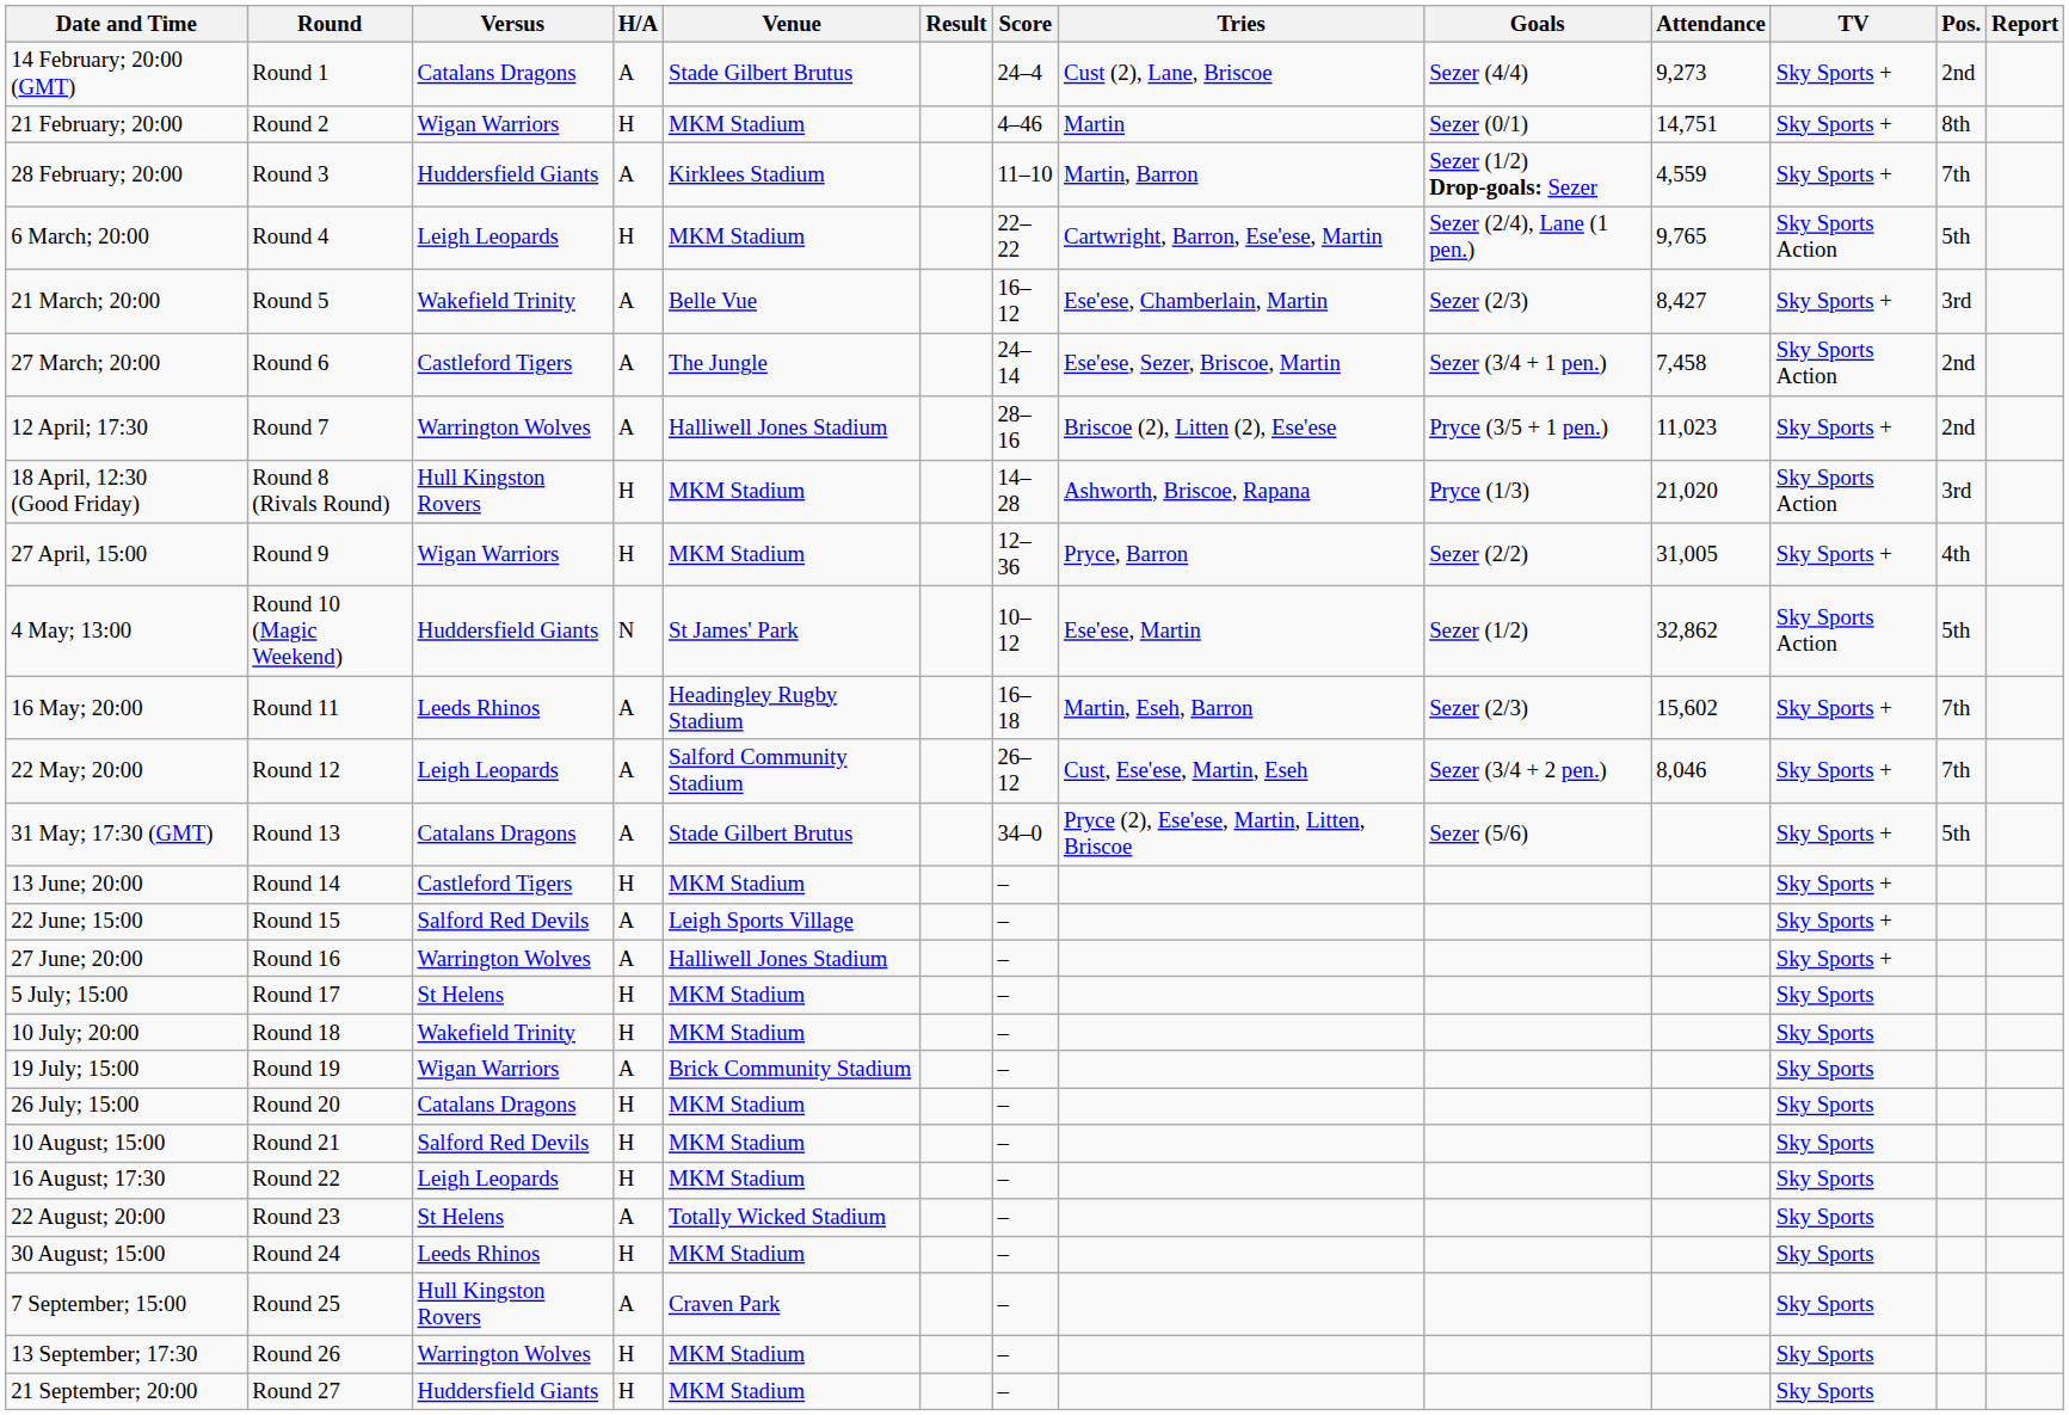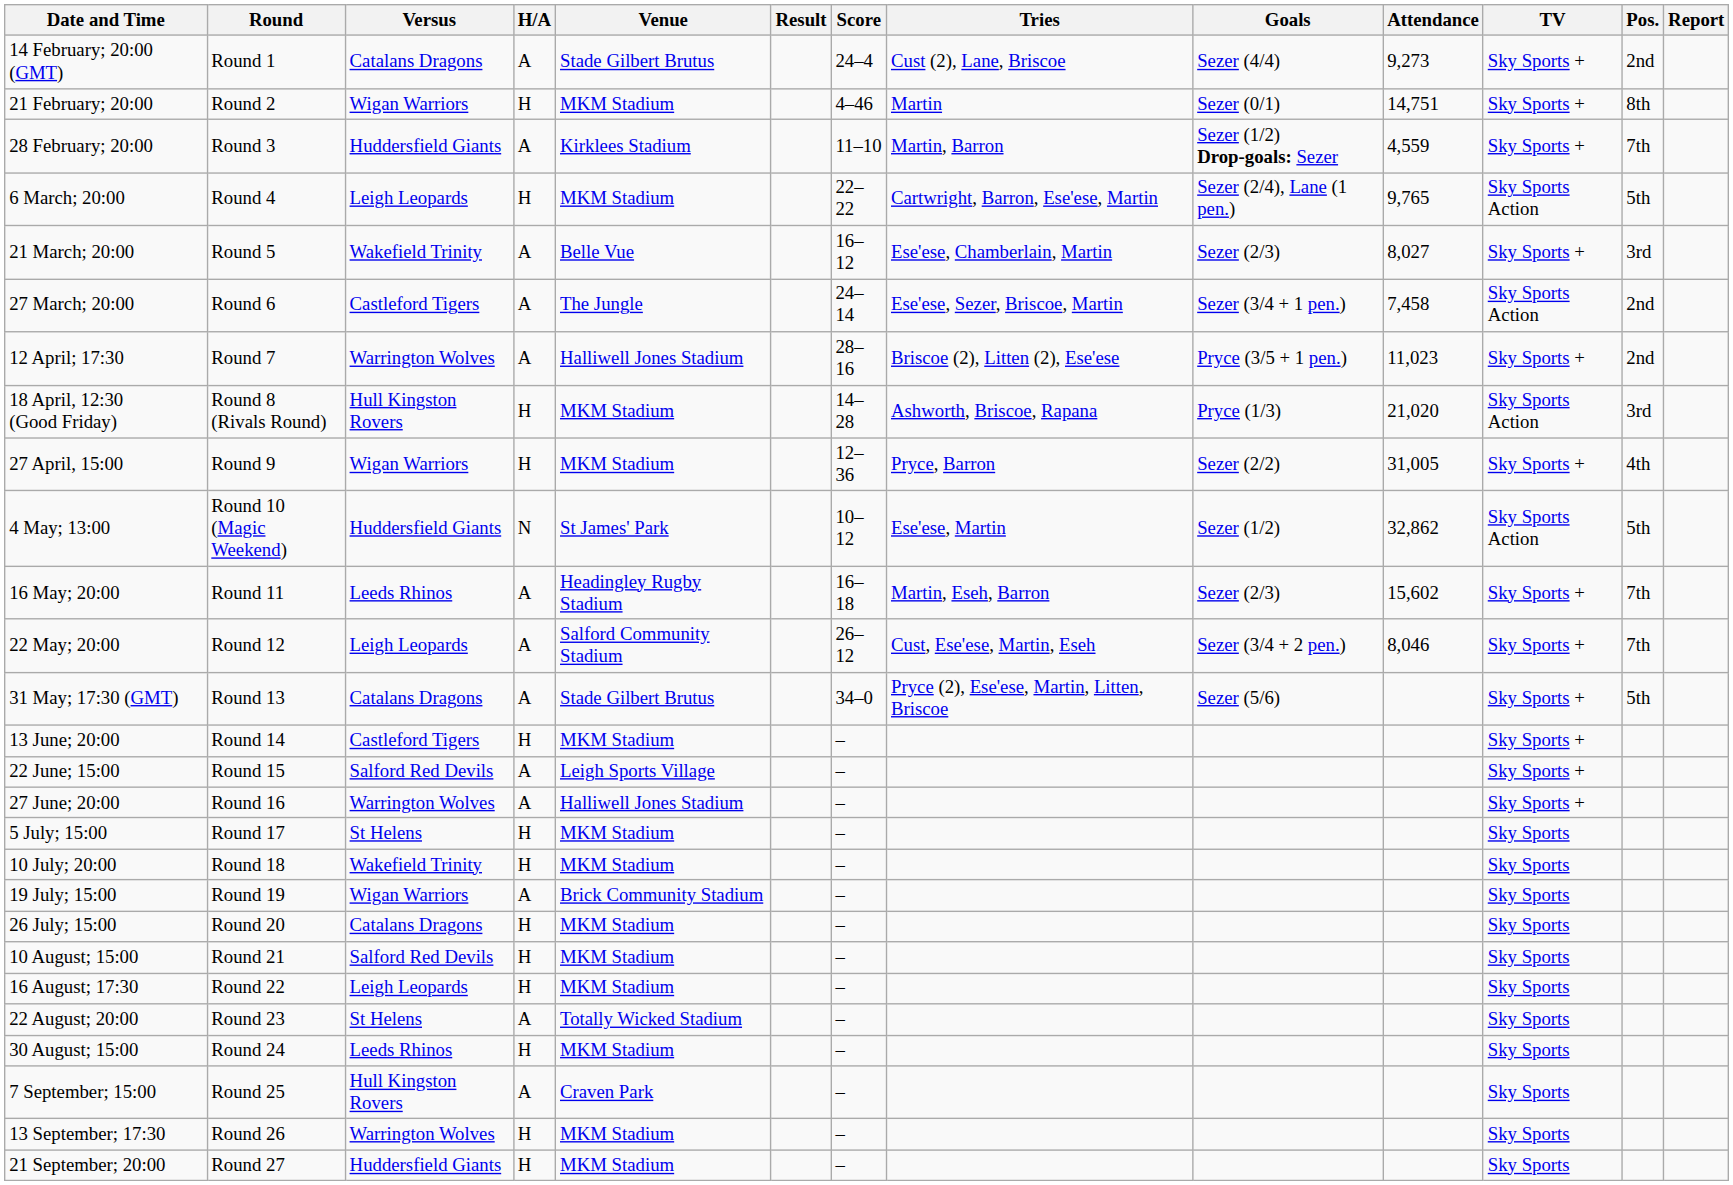21 March; 20:00 | Attendance: 8,427 -> 8,027
